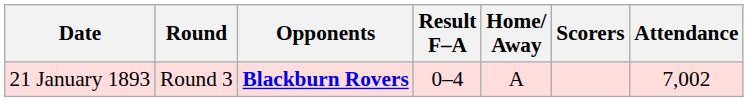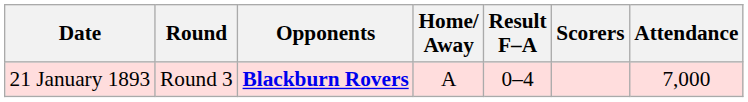columns swapped: Home/ Away <-> Result F–A
21 January 1893 | Attendance: 7,002 -> 7,000
